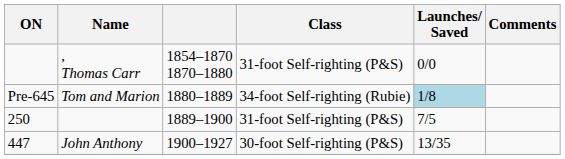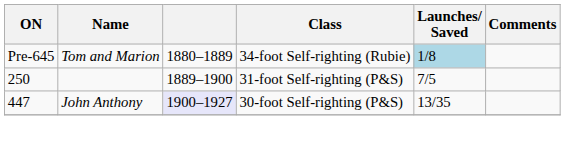- row: , Thomas Carr | 1854–1870 1870–1880 | 31-foot Self-righting (P&S) | 0/0
John Anthony | column 3: no background -> lavender background
